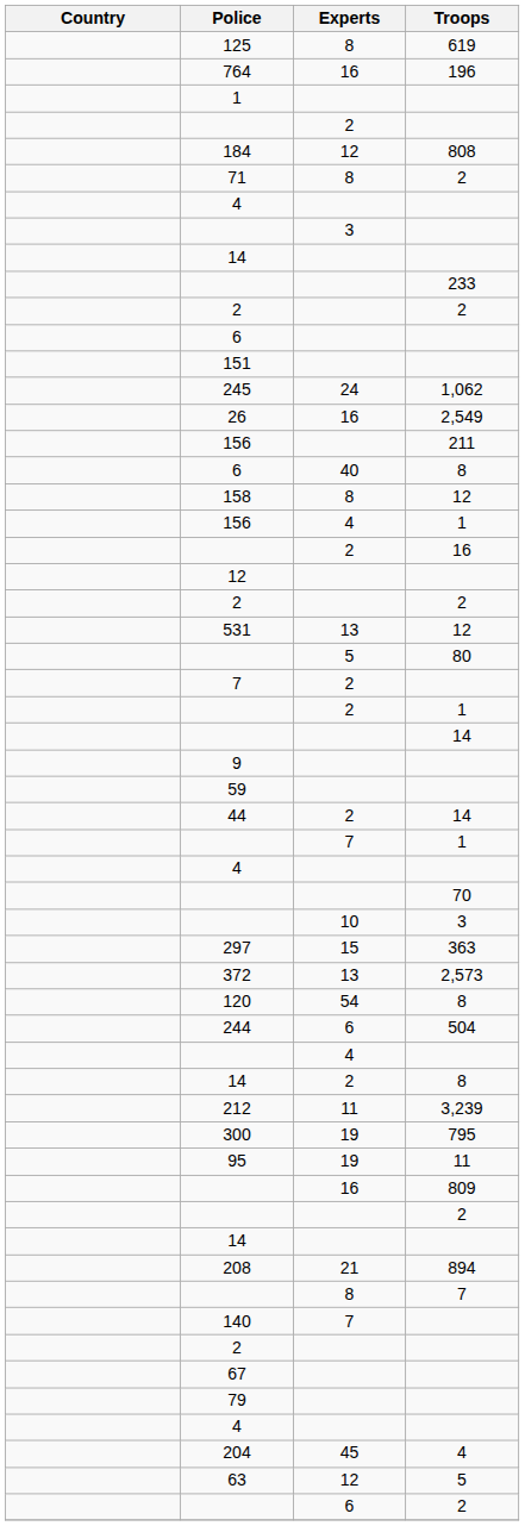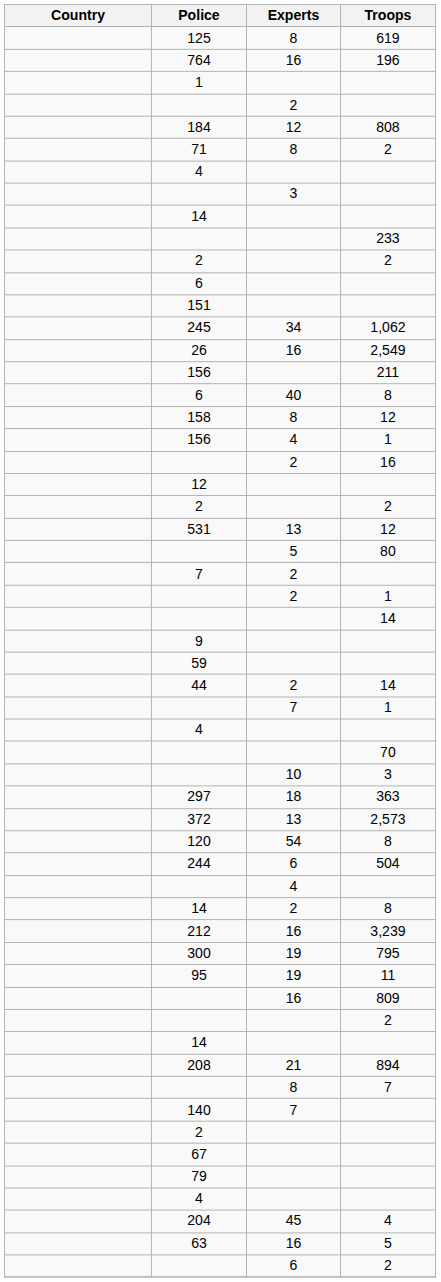245 | Experts: 24 -> 34
297 | Experts: 15 -> 18
212 | Experts: 11 -> 16
63 | Experts: 12 -> 16
